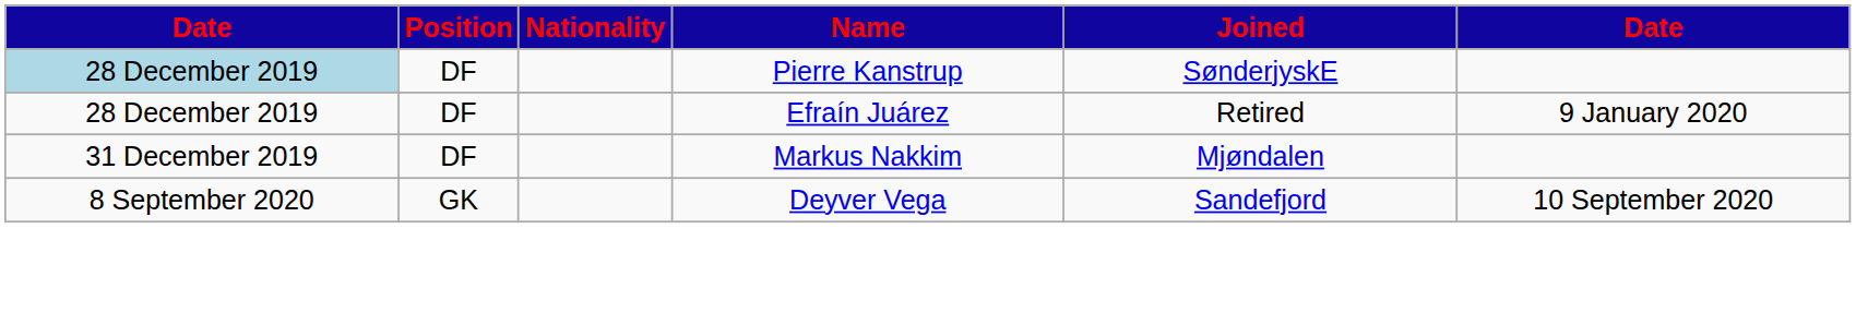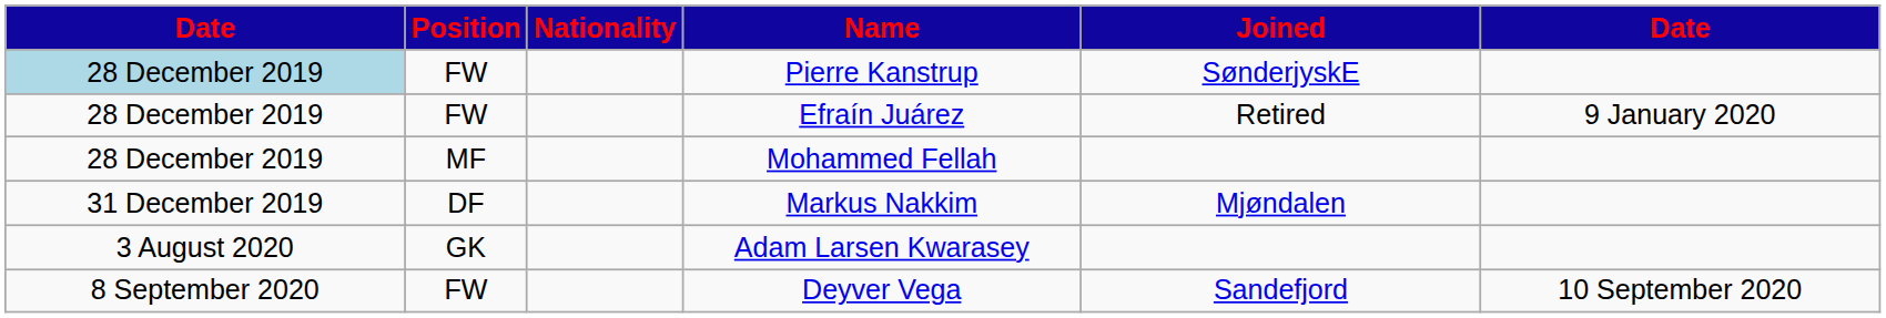Pierre Kanstrup | Position: DF -> FW
Efraín Juárez | Position: DF -> FW
+ row: 28 December 2019 | MF | Mohammed Fellah
+ row: 3 August 2020 | GK | Adam Larsen Kwarasey
Deyver Vega | Position: GK -> FW
